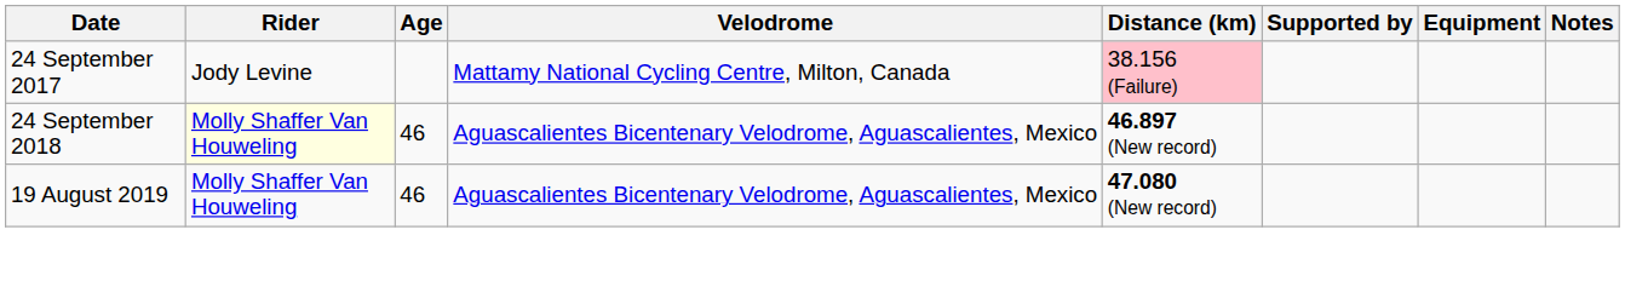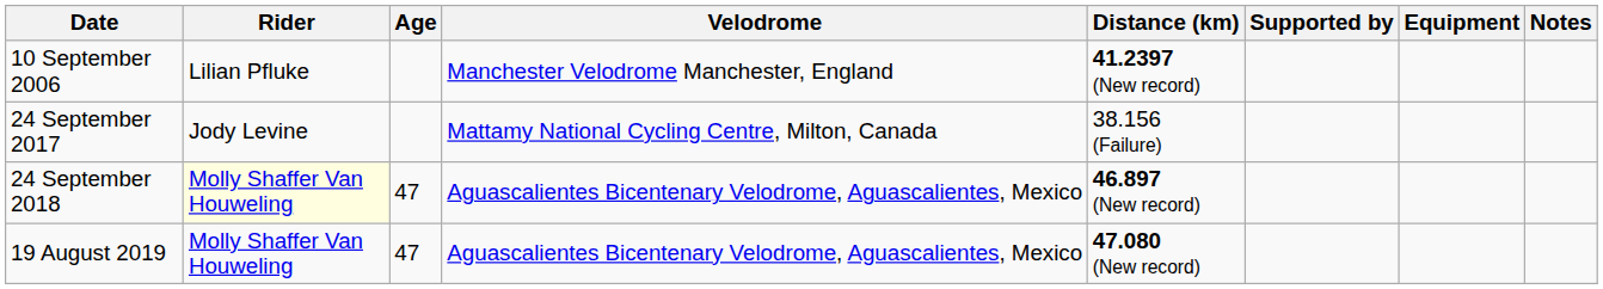+ row: 10 September 2006 | Lilian Pfluke | Manchester Velodrome Manchester, England | 41.2397 (New record)
24 September 2017 | Distance (km): pink background -> no background
24 September 2018 | Age: 46 -> 47
19 August 2019 | Age: 46 -> 47
